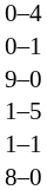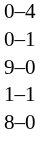- row: 1–5
